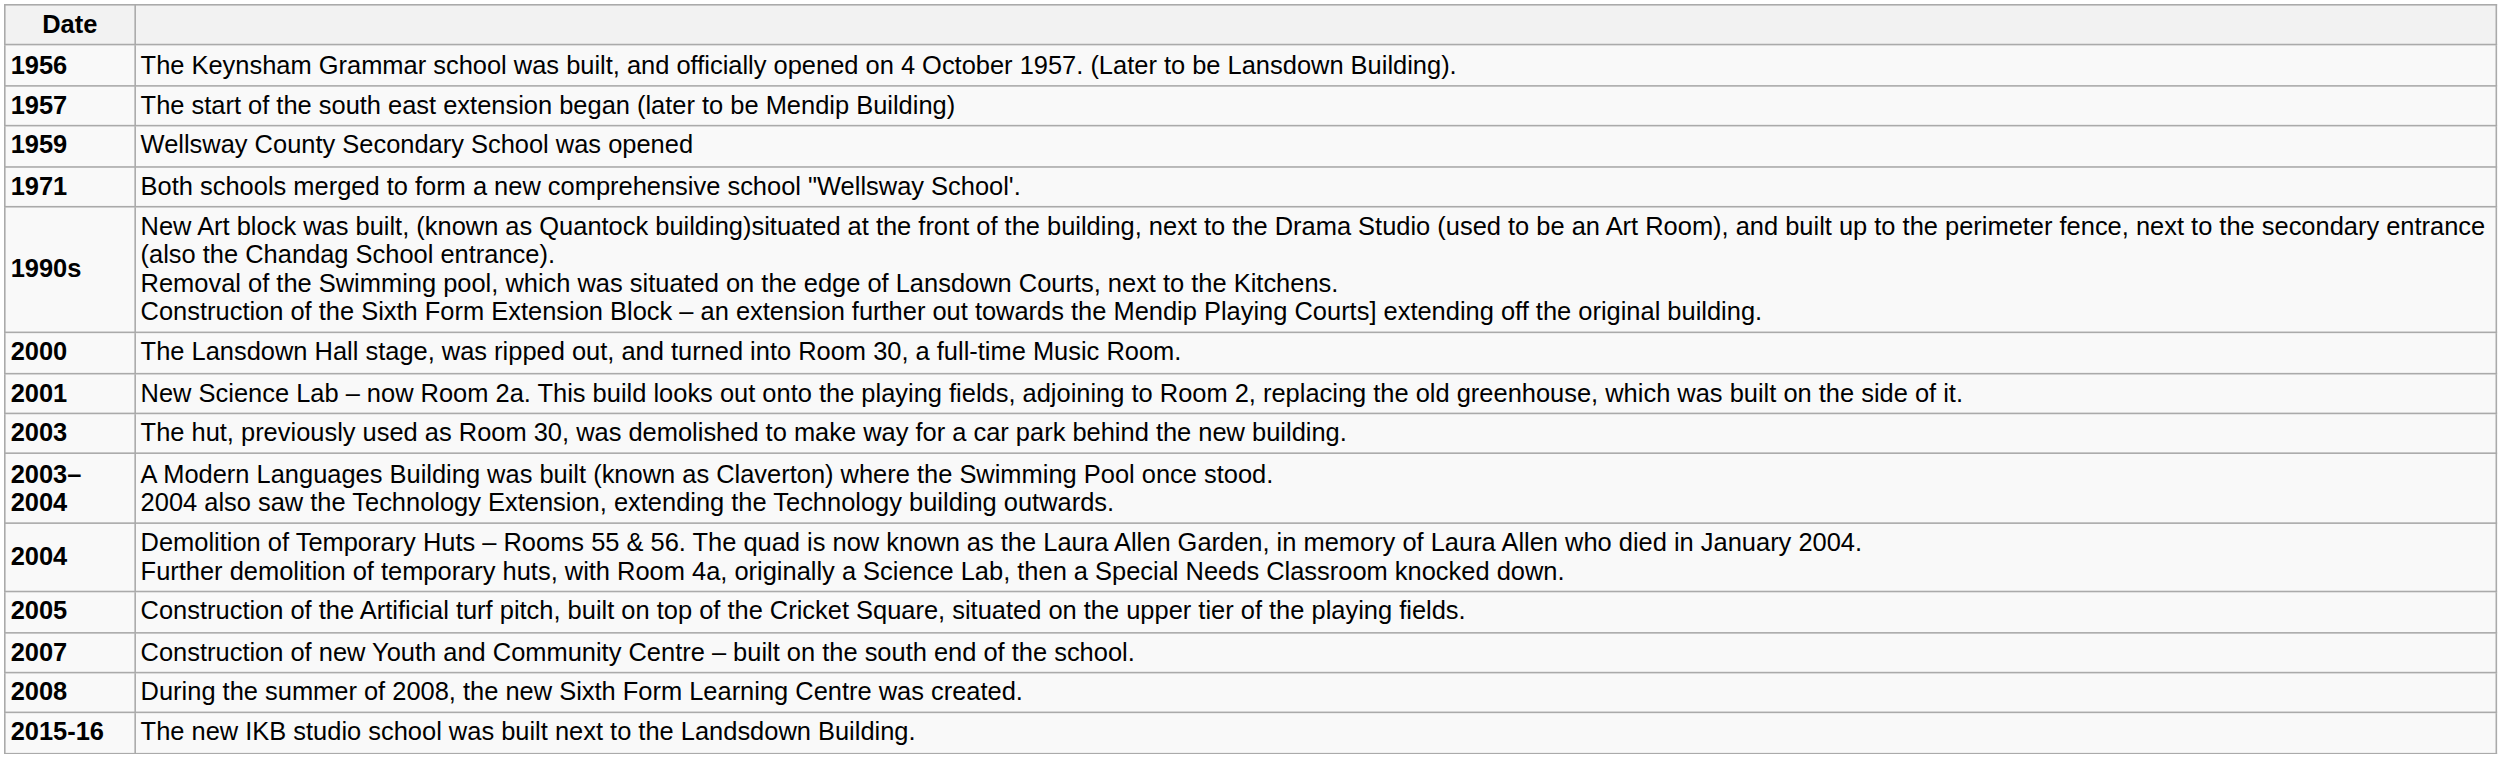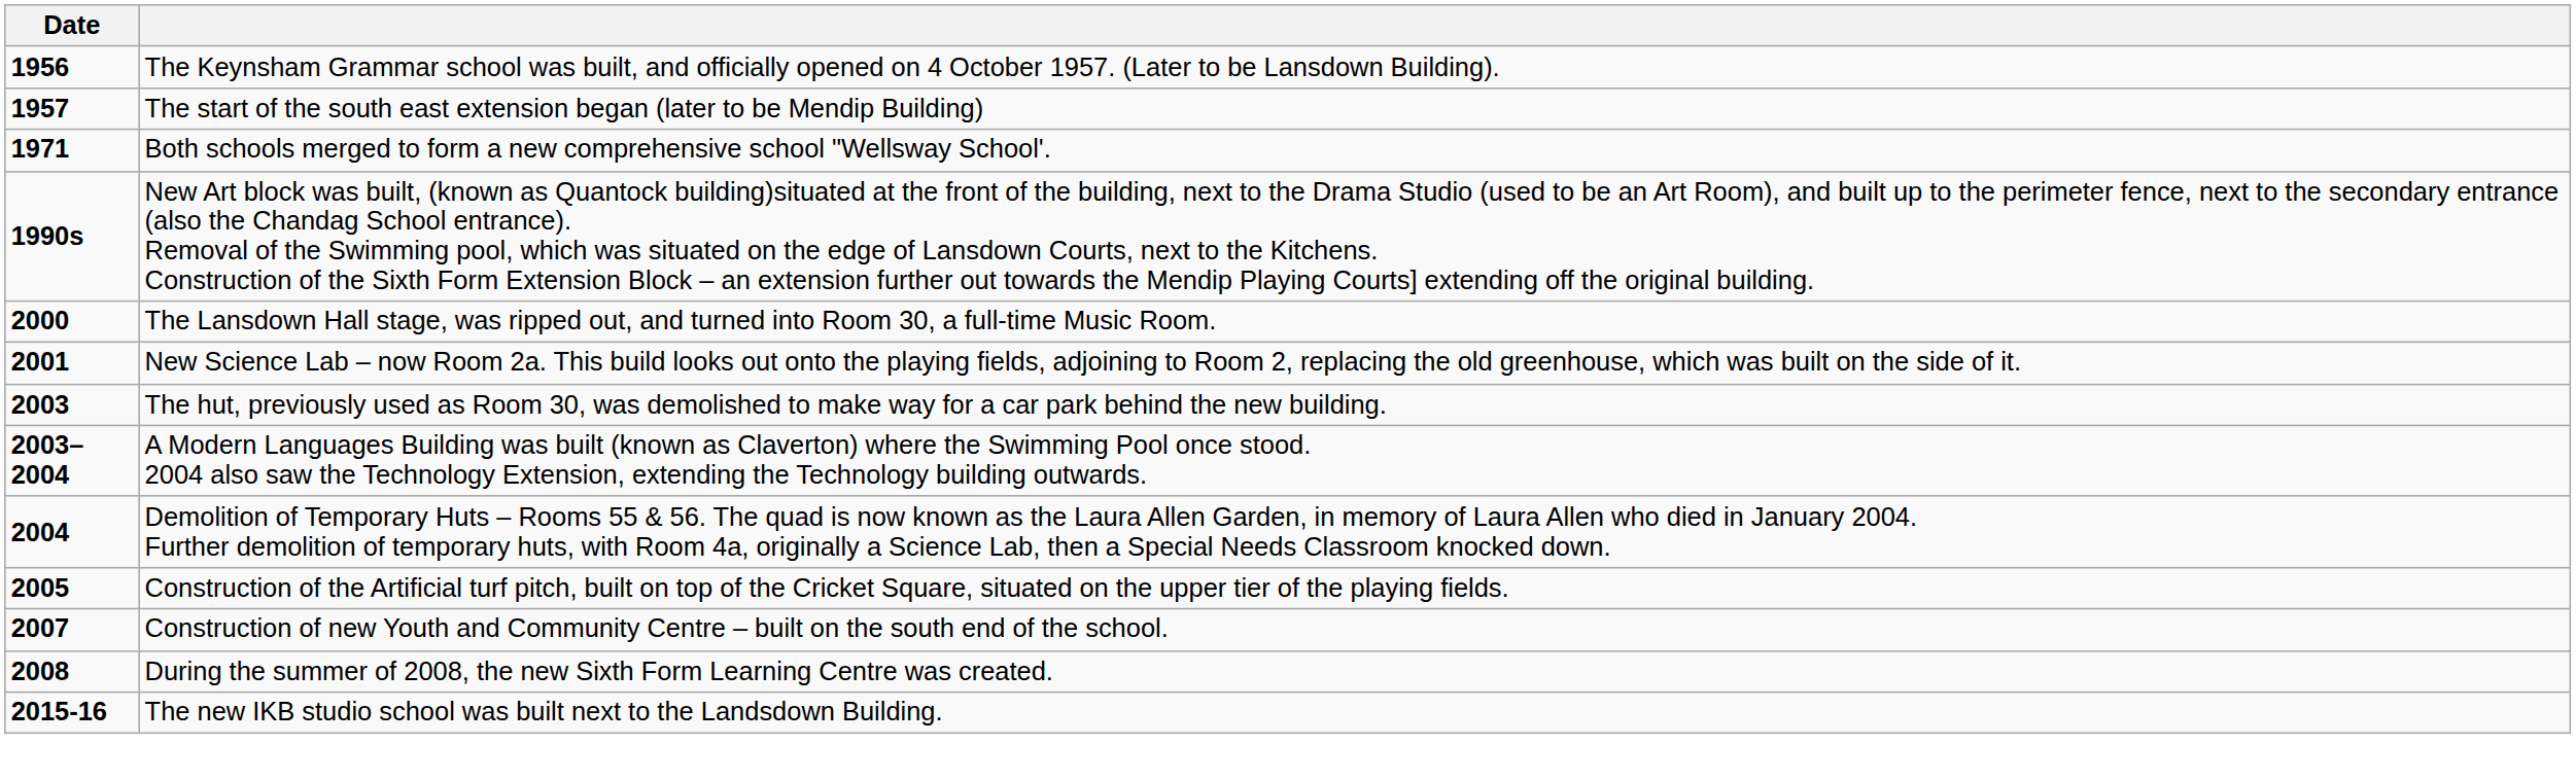- row: 1959 | Wellsway County Secondary School was opened
